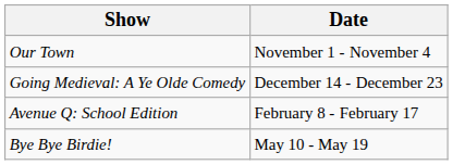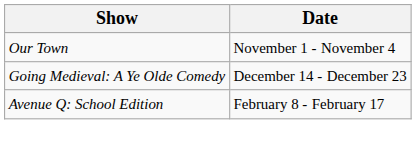- row: Bye Bye Birdie! | May 10 - May 19
